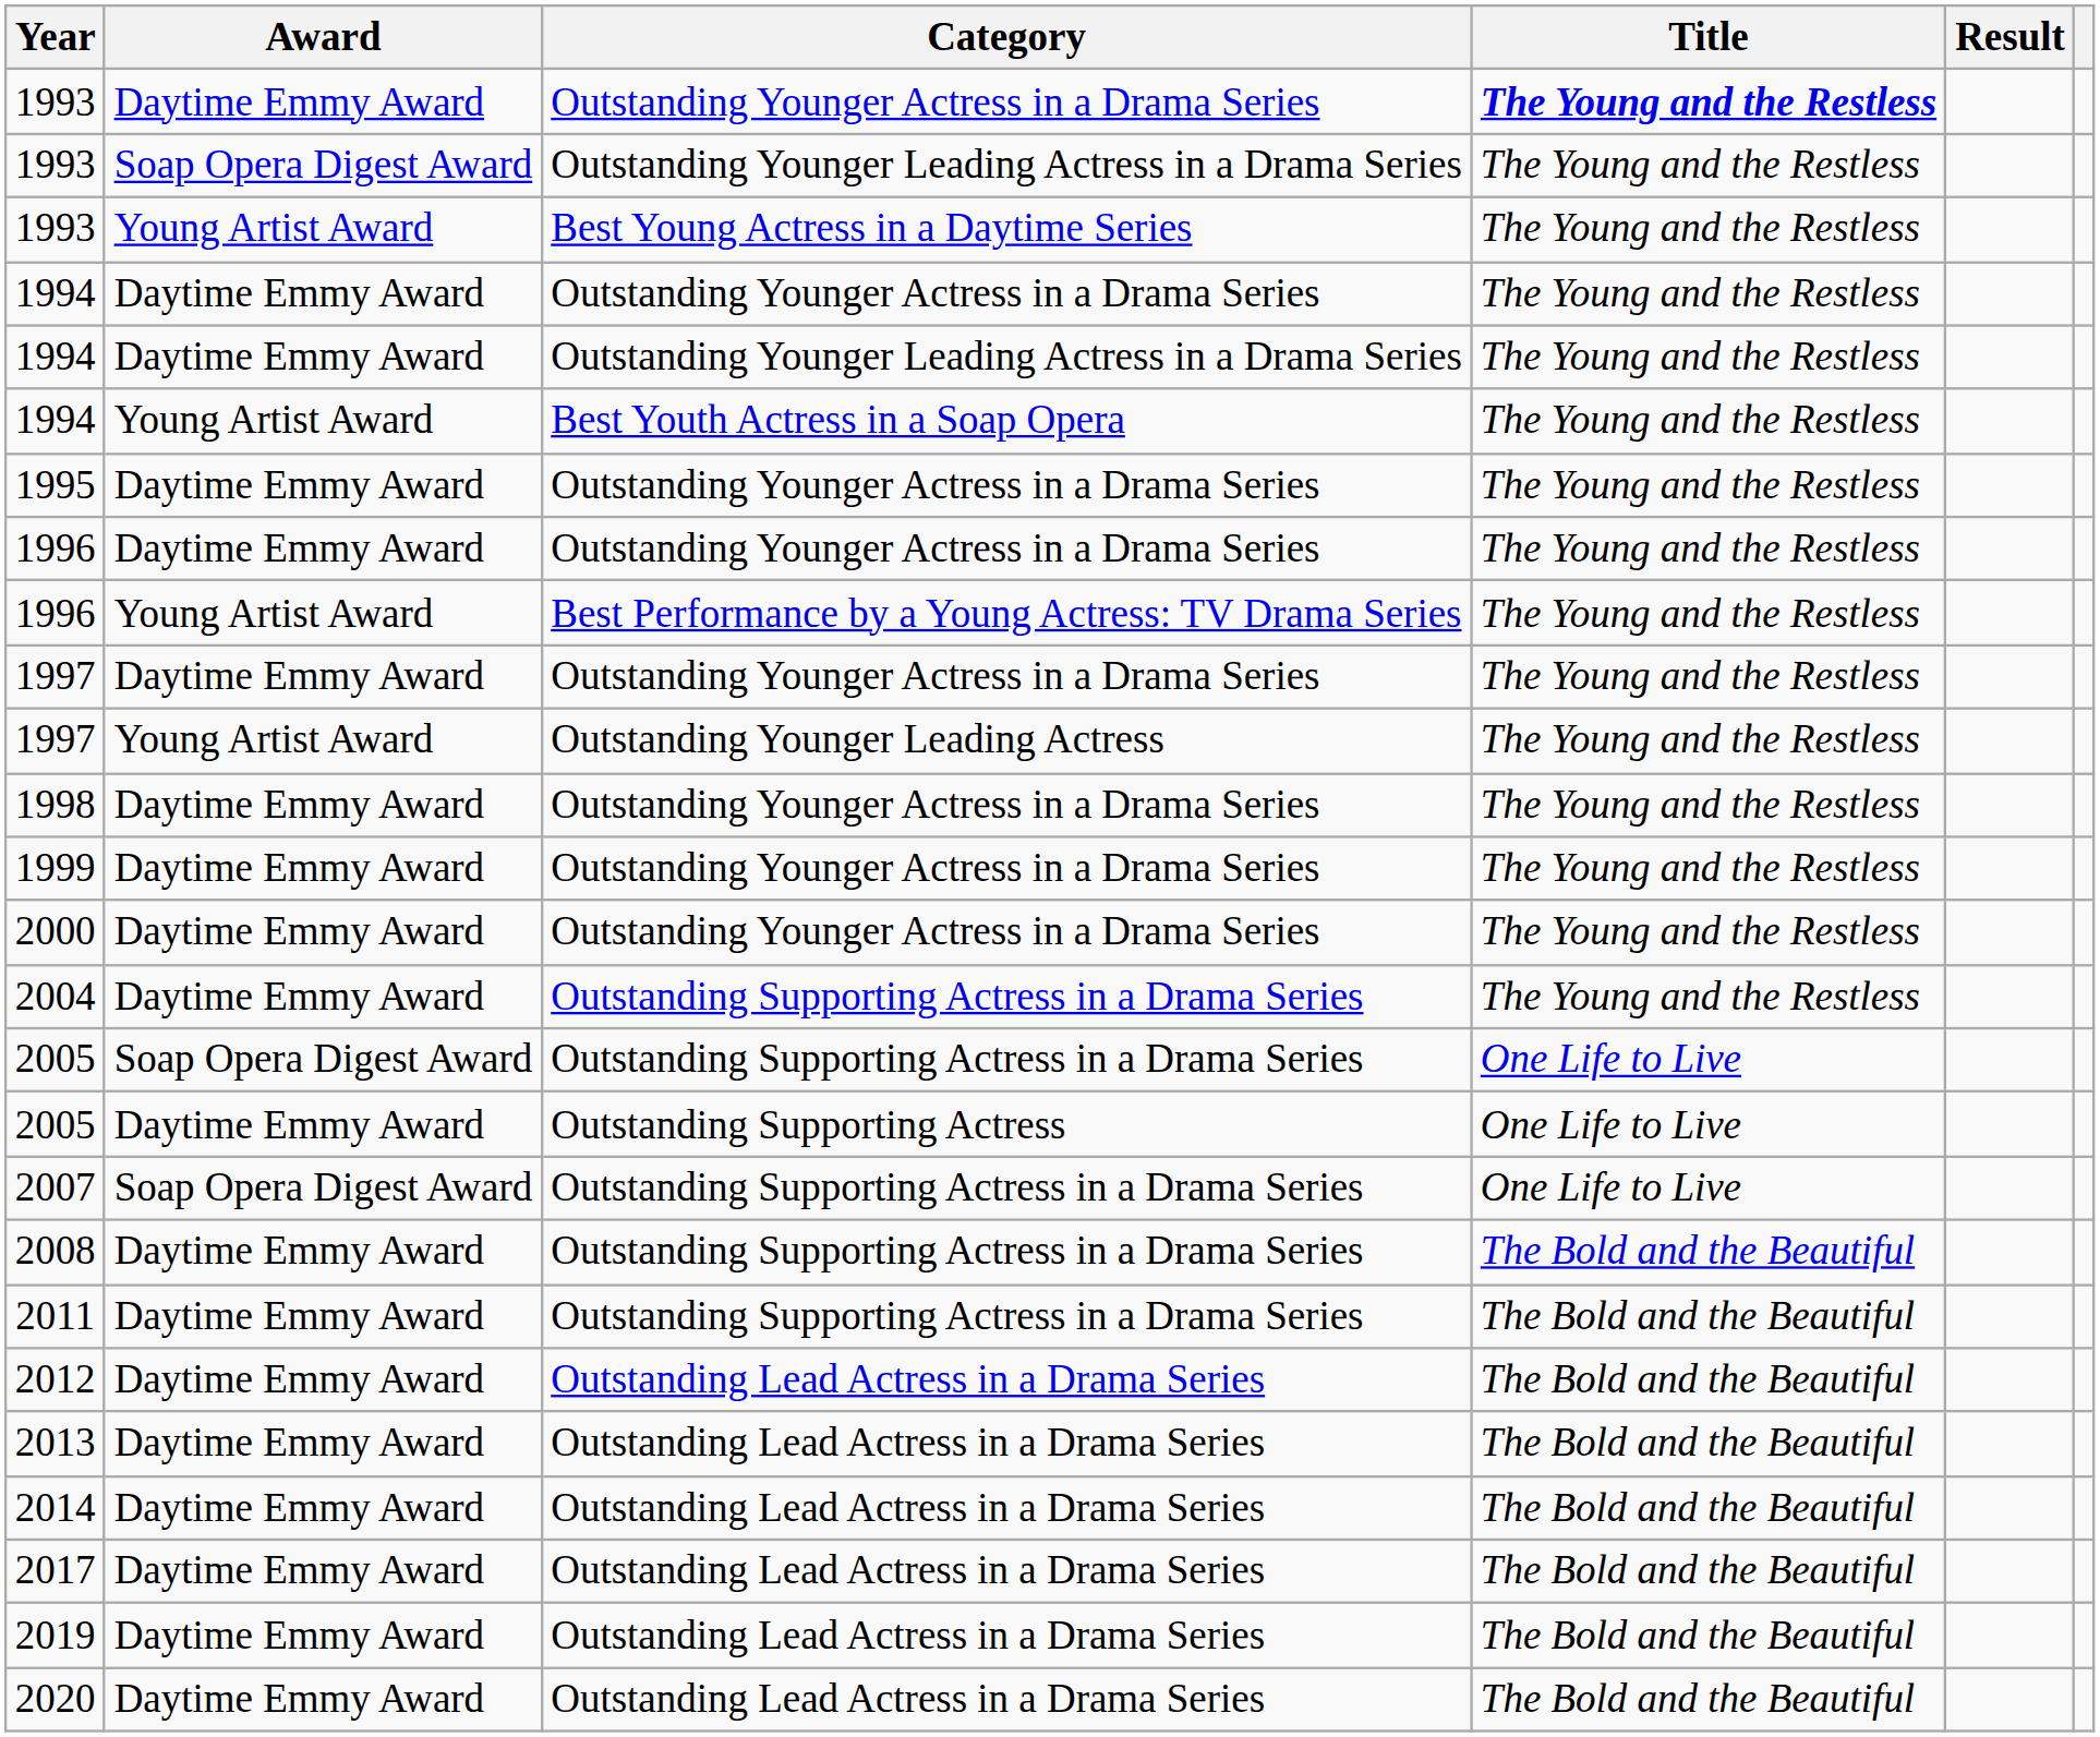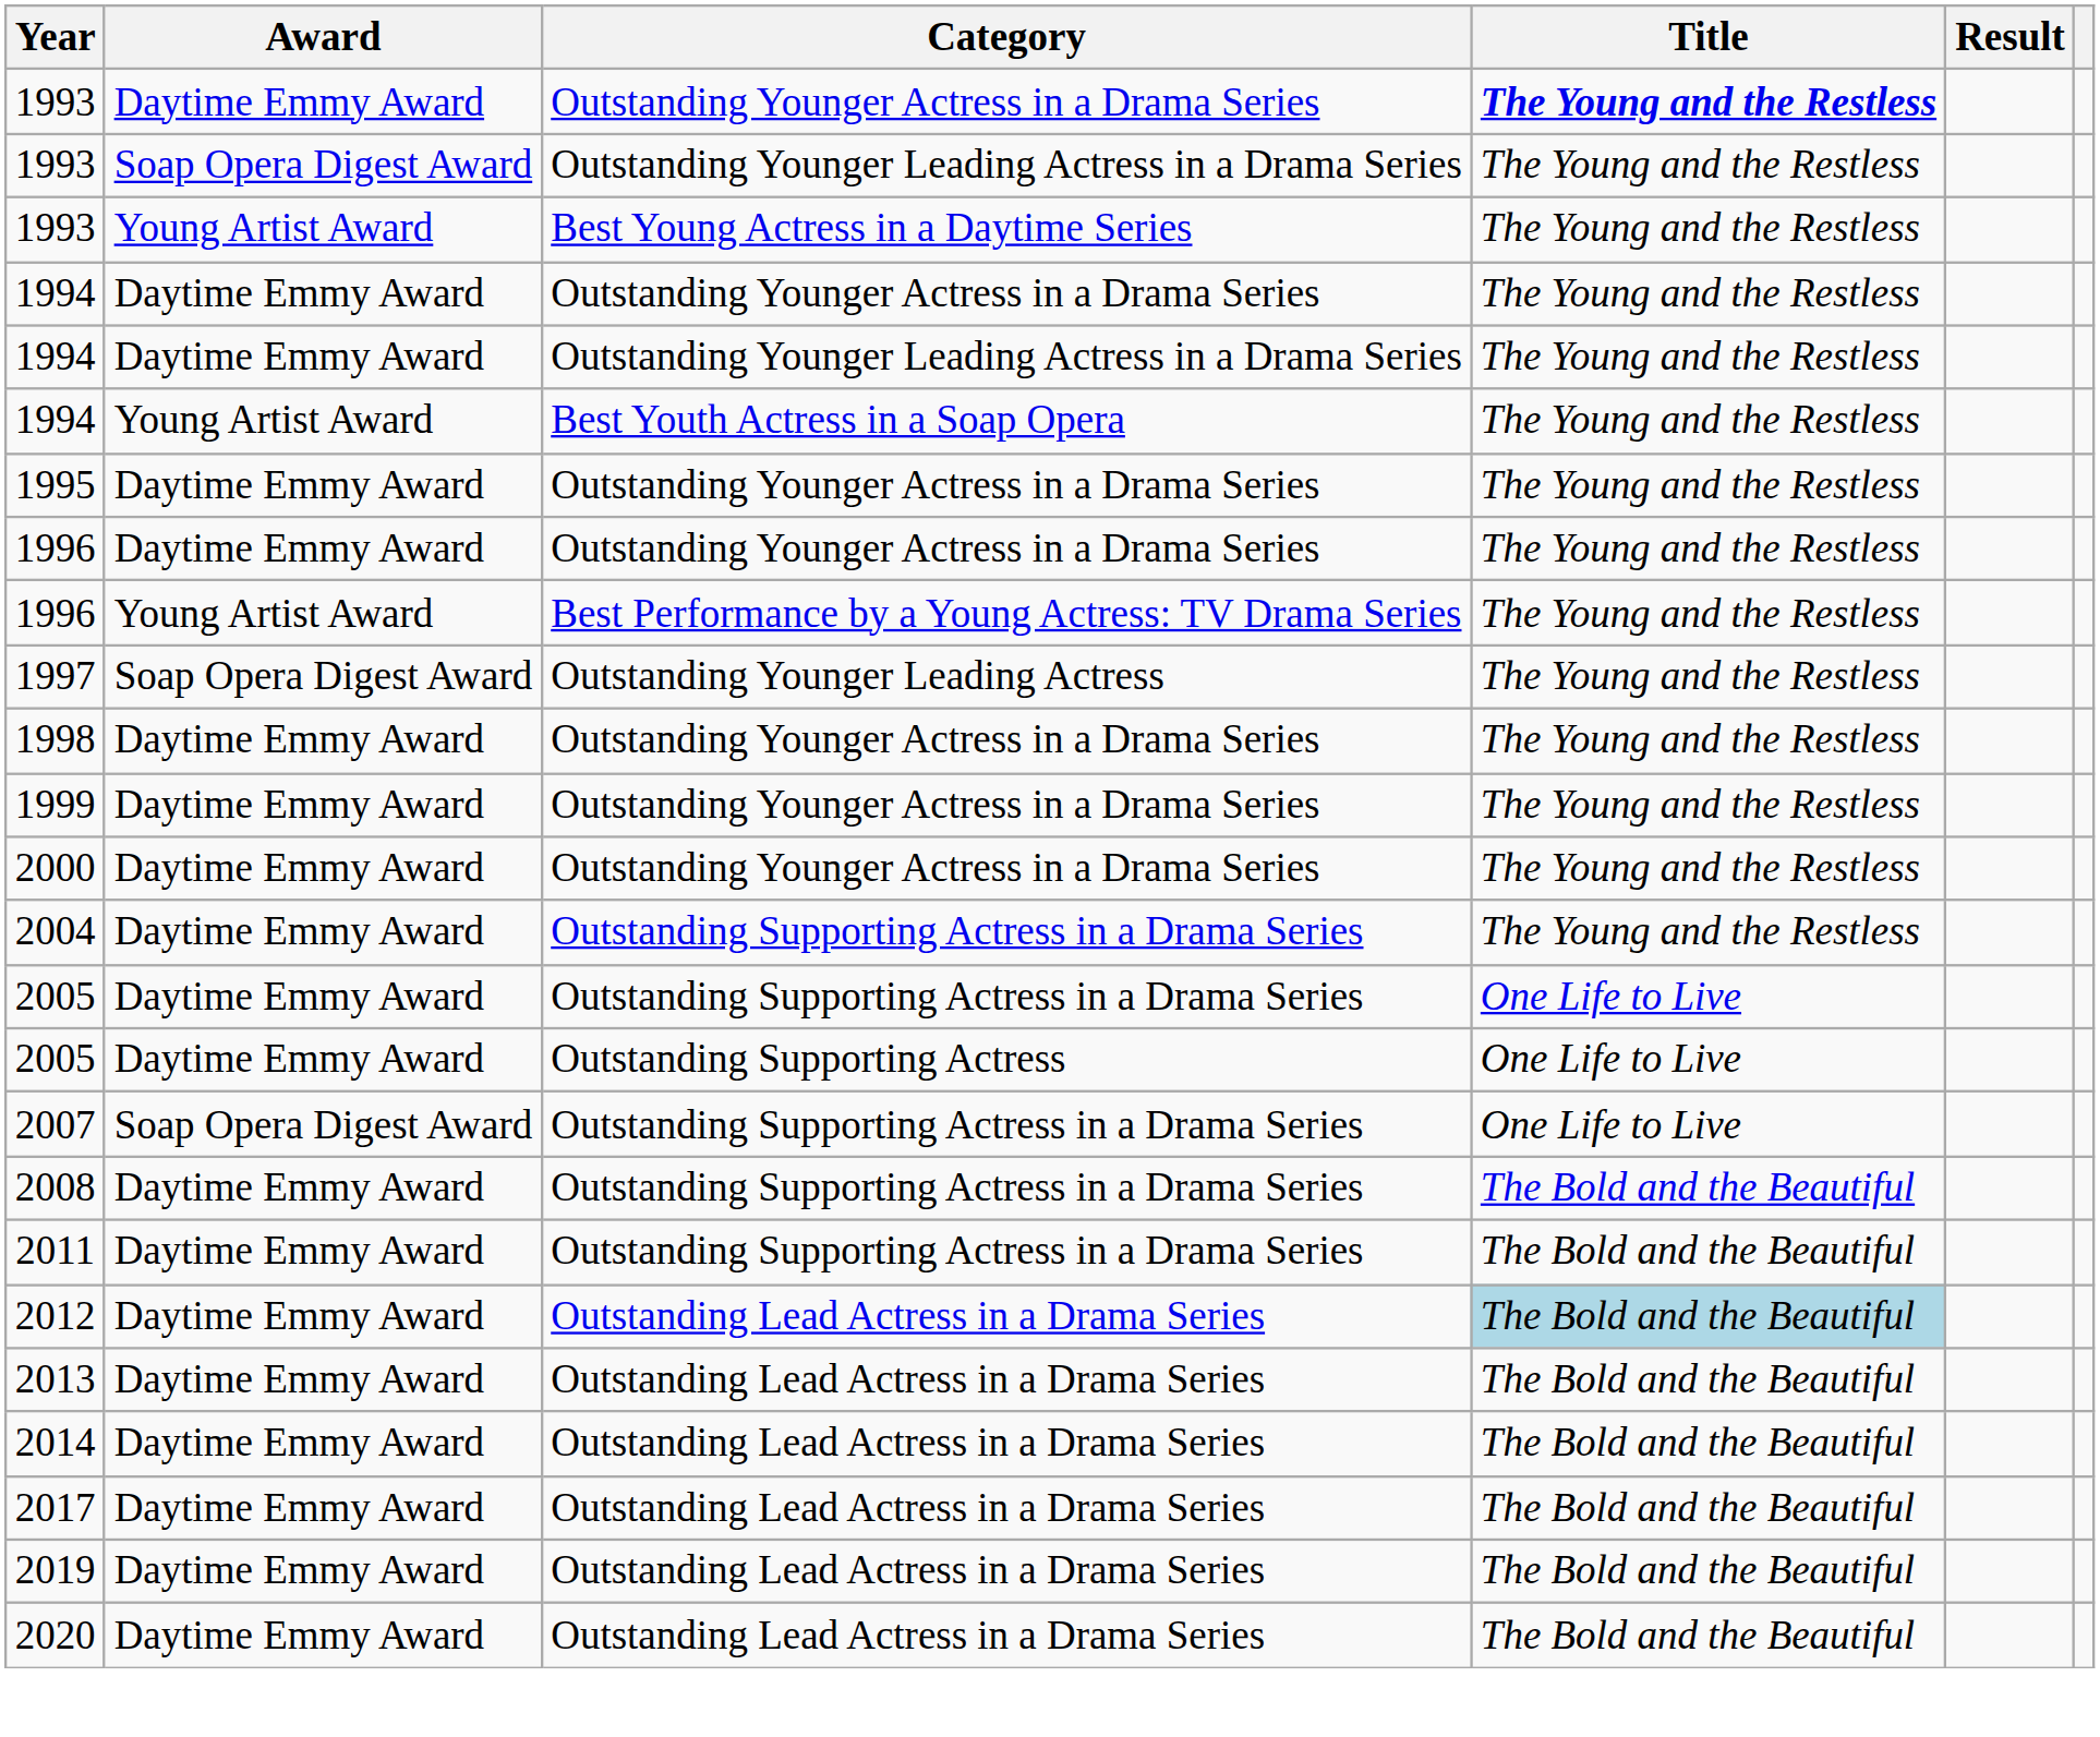- row: 1997 | Daytime Emmy Award | Outstanding Younger Actress in a Drama Series | The Young and the Restless
1997 / Outstanding Younger Leading Actress | Award: Young Artist Award -> Soap Opera Digest Award
2005 / Outstanding Supporting Actress in a Drama Series | Award: Soap Opera Digest Award -> Daytime Emmy Award
2012 | Title: no background -> lightblue background
